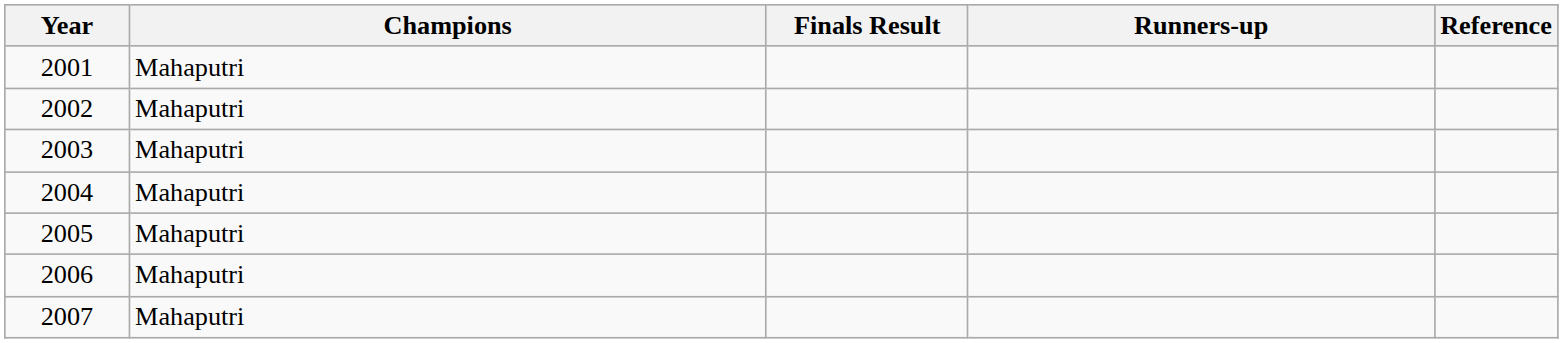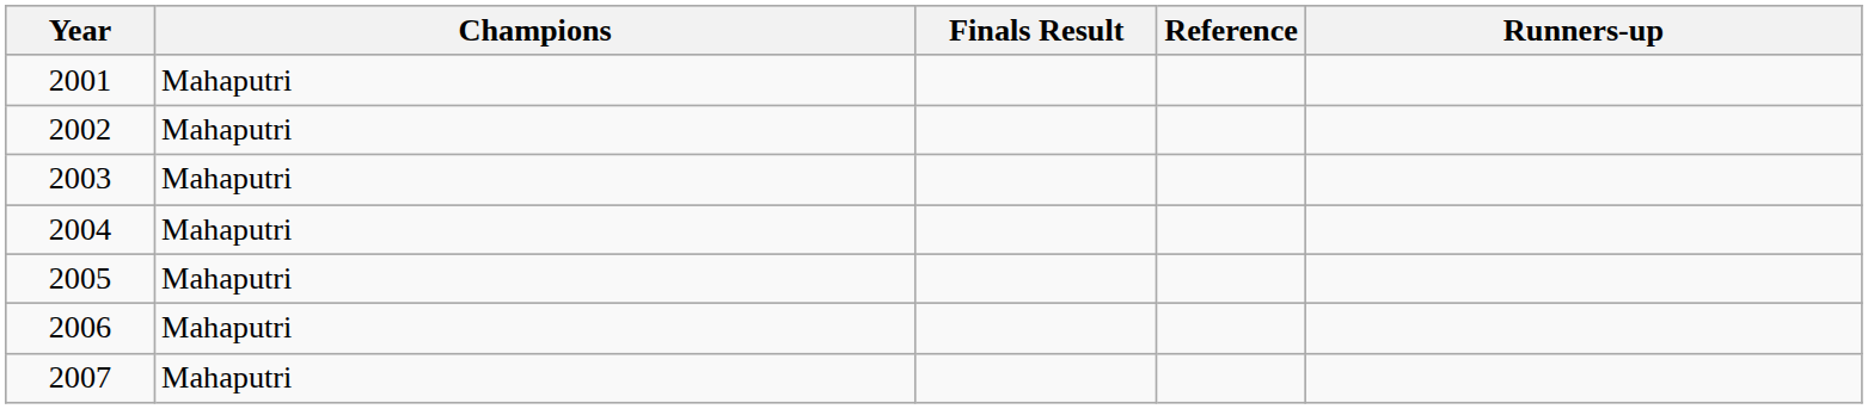columns swapped: Runners-up <-> Reference
